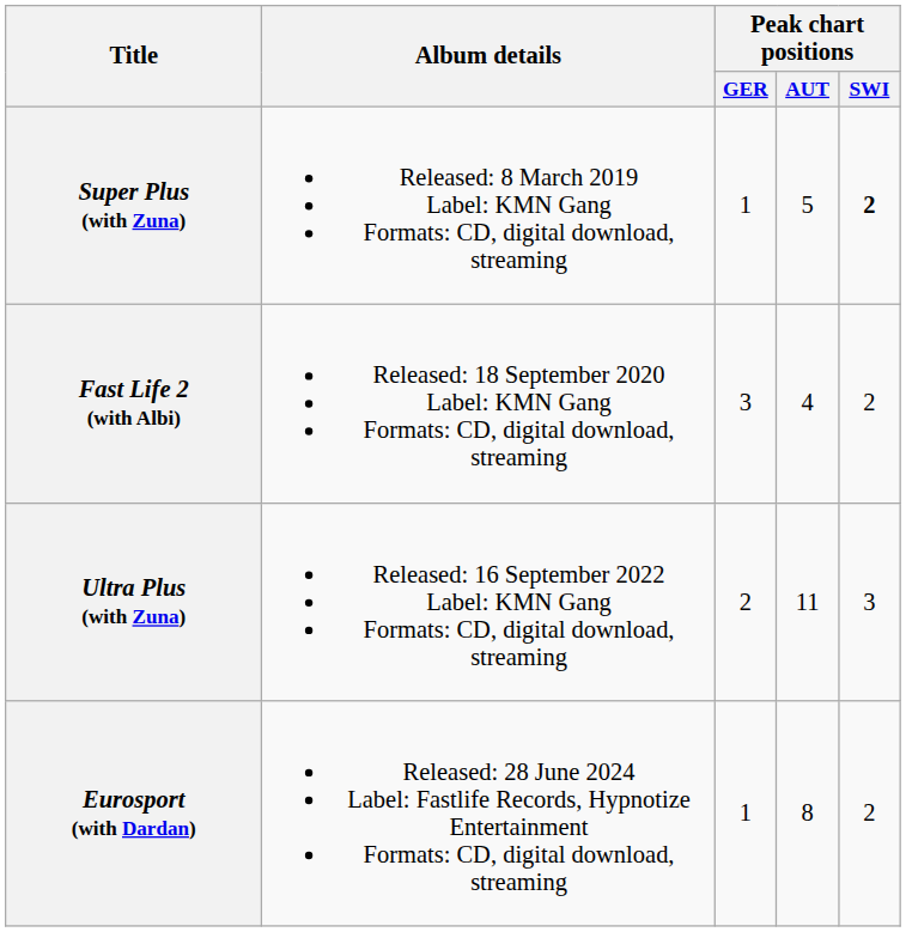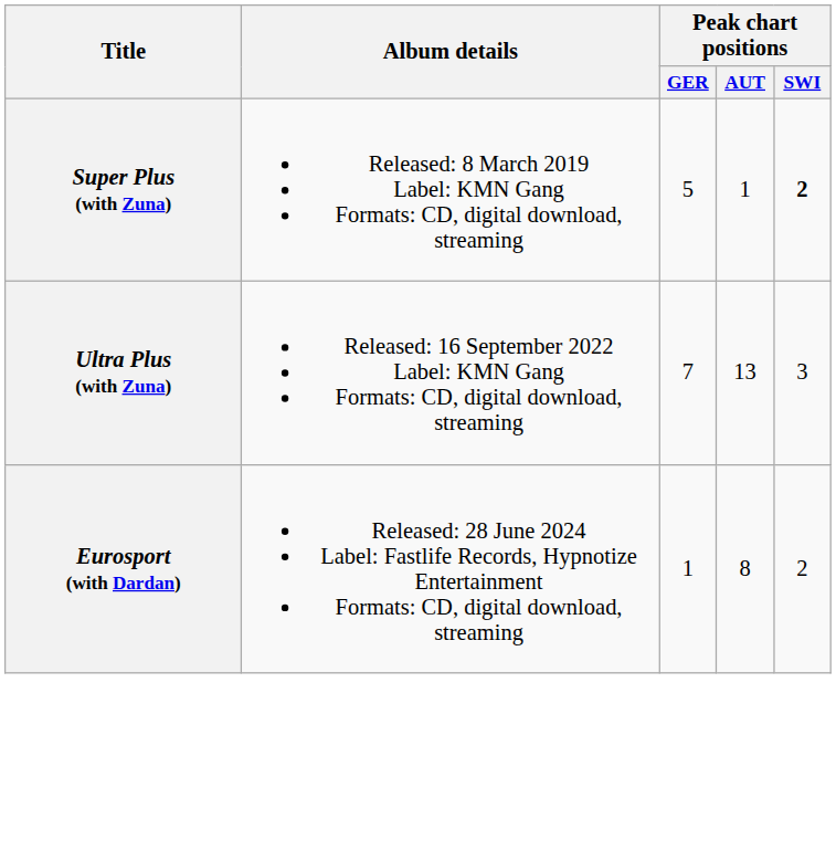Super Plus (with Zuna) | Peak chart positions / GER: 1 -> 5
Super Plus (with Zuna) | Peak chart positions / AUT: 5 -> 1
- row: Fast Life 2 (with Albi) | Released: 18 September 2020 Label: KMN Gang Formats: CD, digital download, streaming | 3 | 4 | 2
Ultra Plus (with Zuna) | Peak chart positions / GER: 2 -> 7
Ultra Plus (with Zuna) | Peak chart positions / AUT: 11 -> 13
